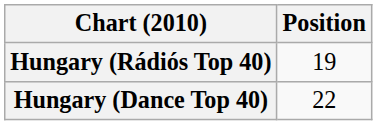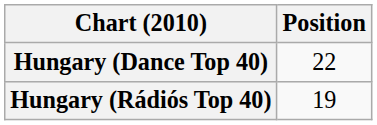rows swapped: Hungary (Dance Top 40) <-> Hungary (Rádiós Top 40)
